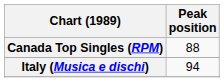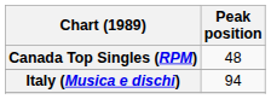Canada Top Singles (RPM) | Peak position: 88 -> 48
